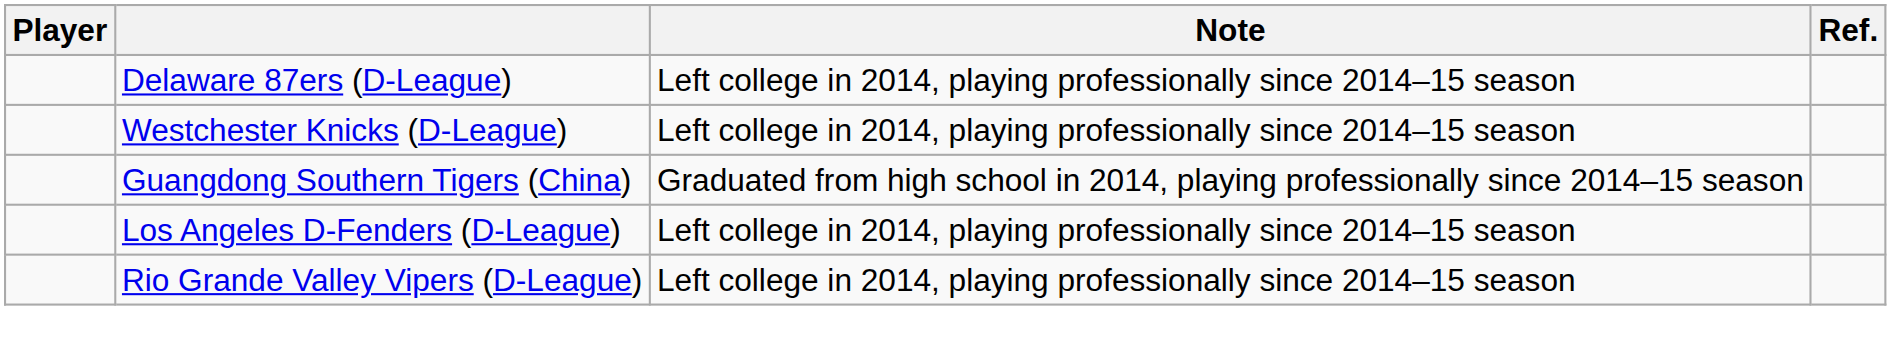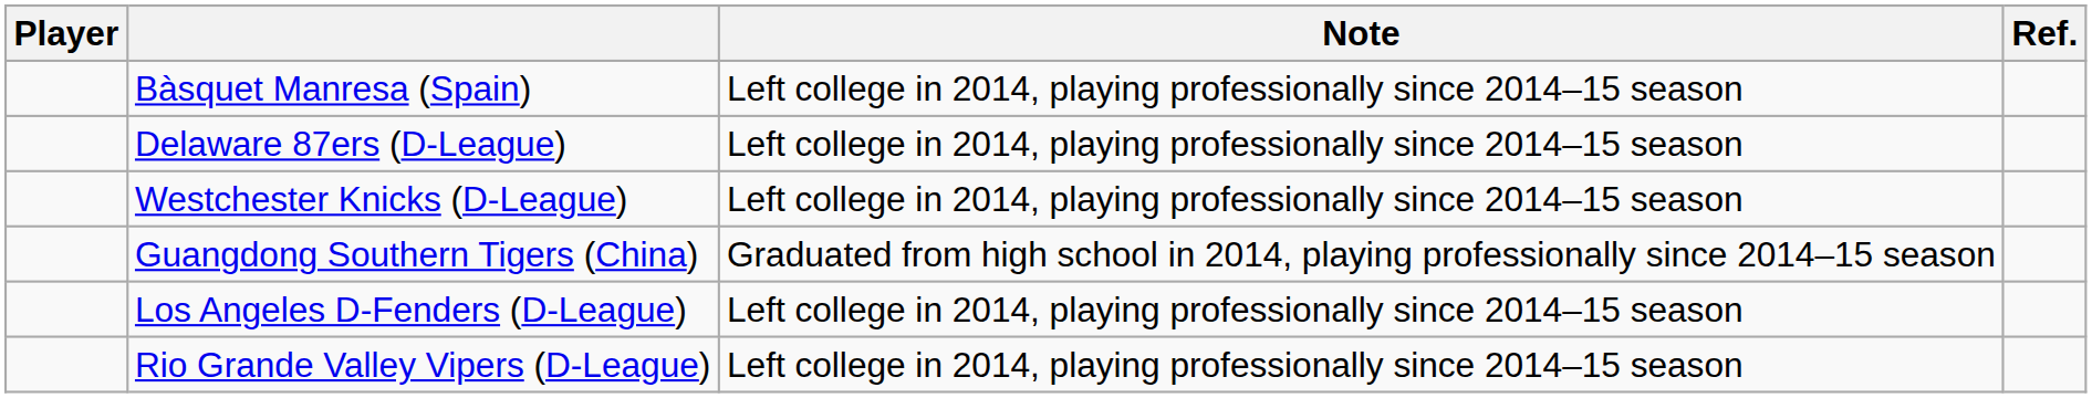+ row: Bàsquet Manresa (Spain) | Left college in 2014, playing professionally since 2014–15 season
